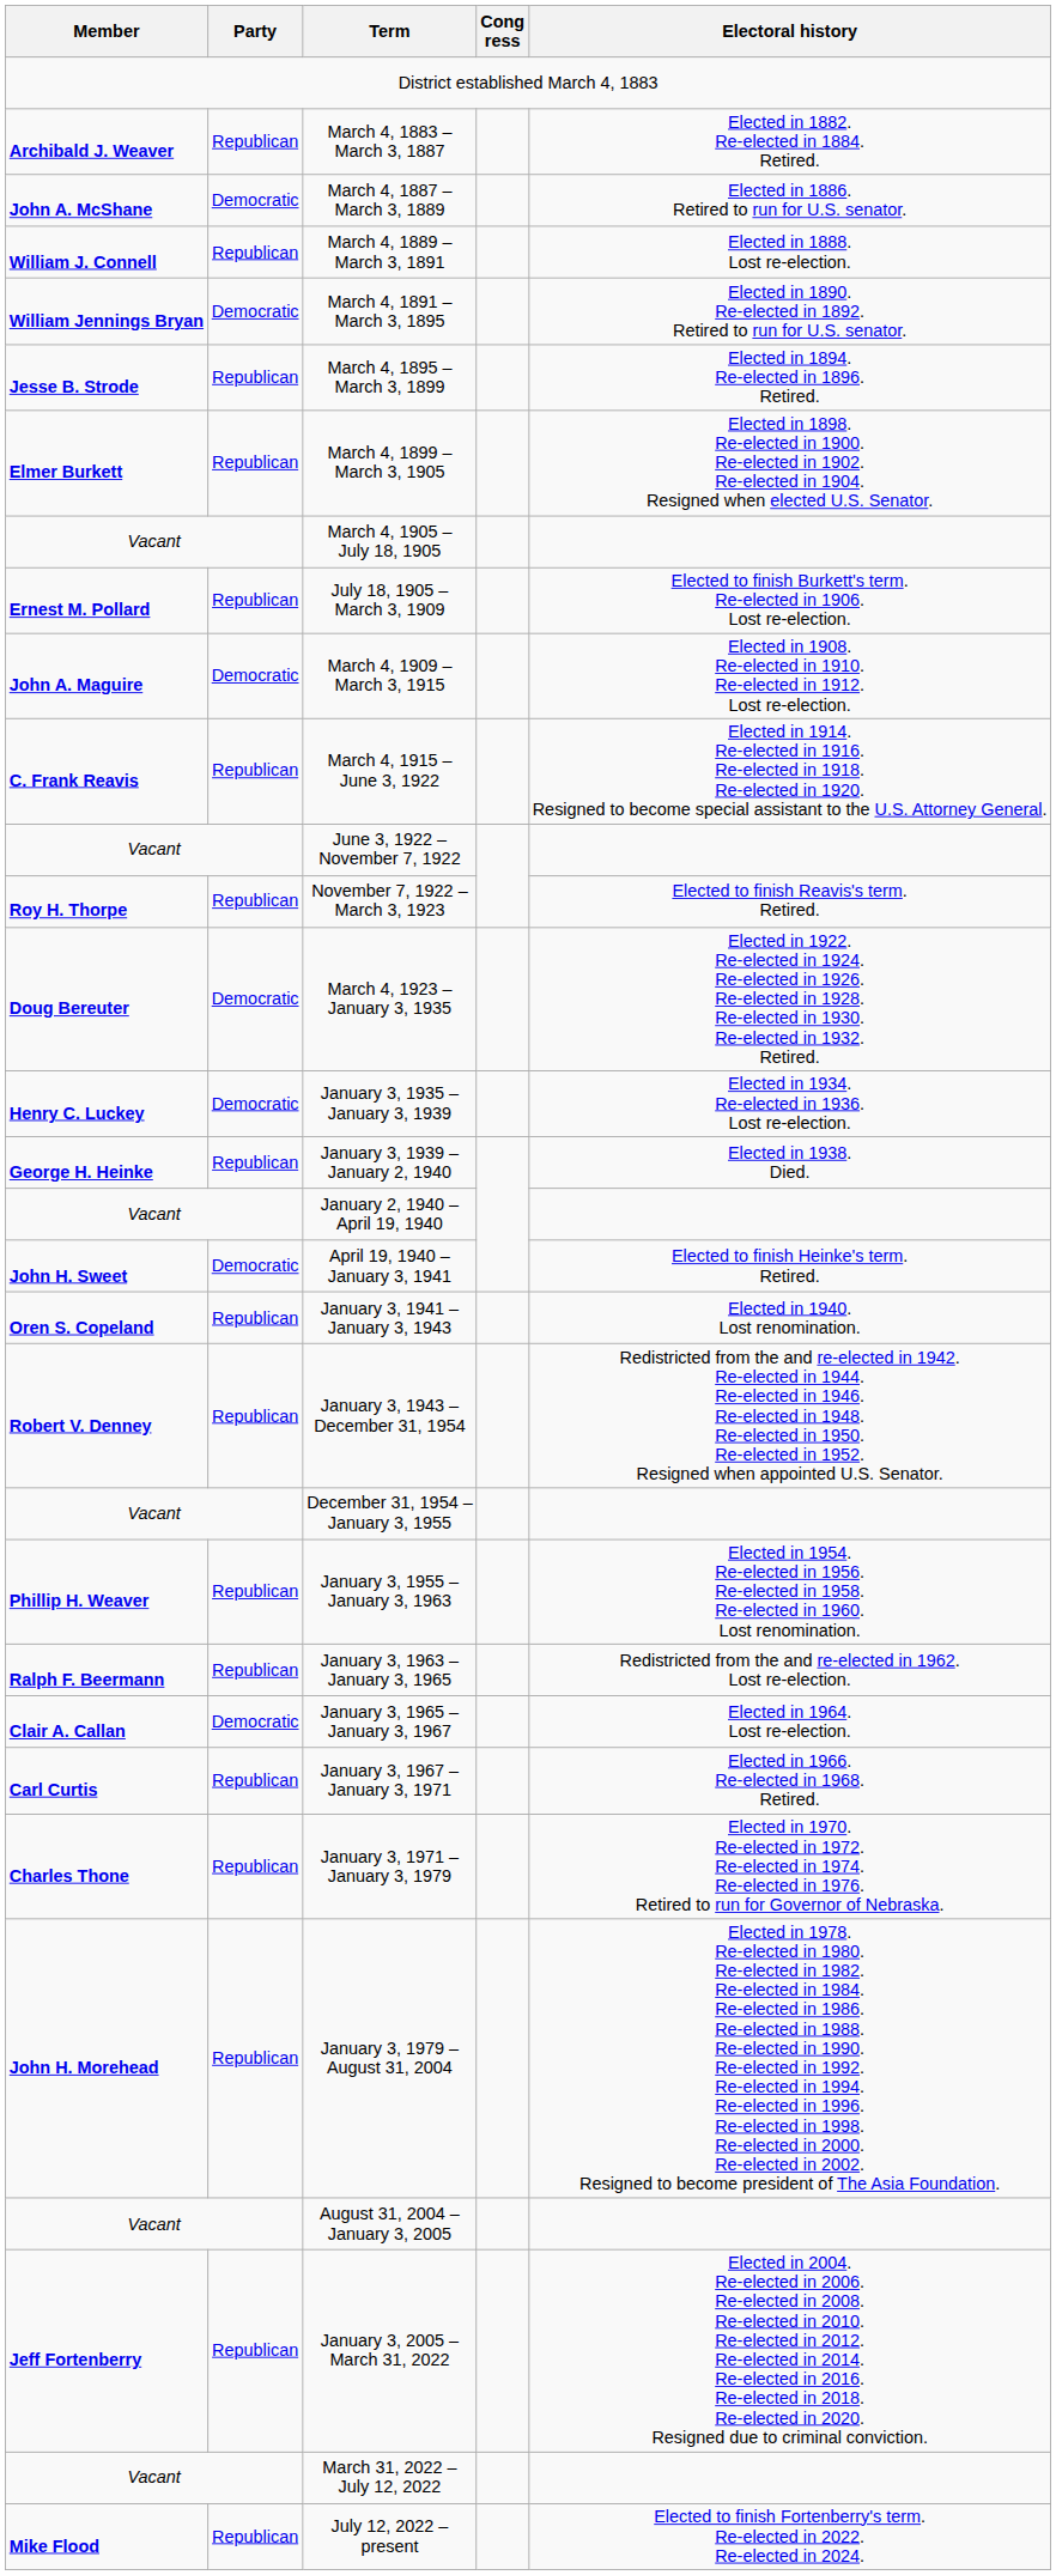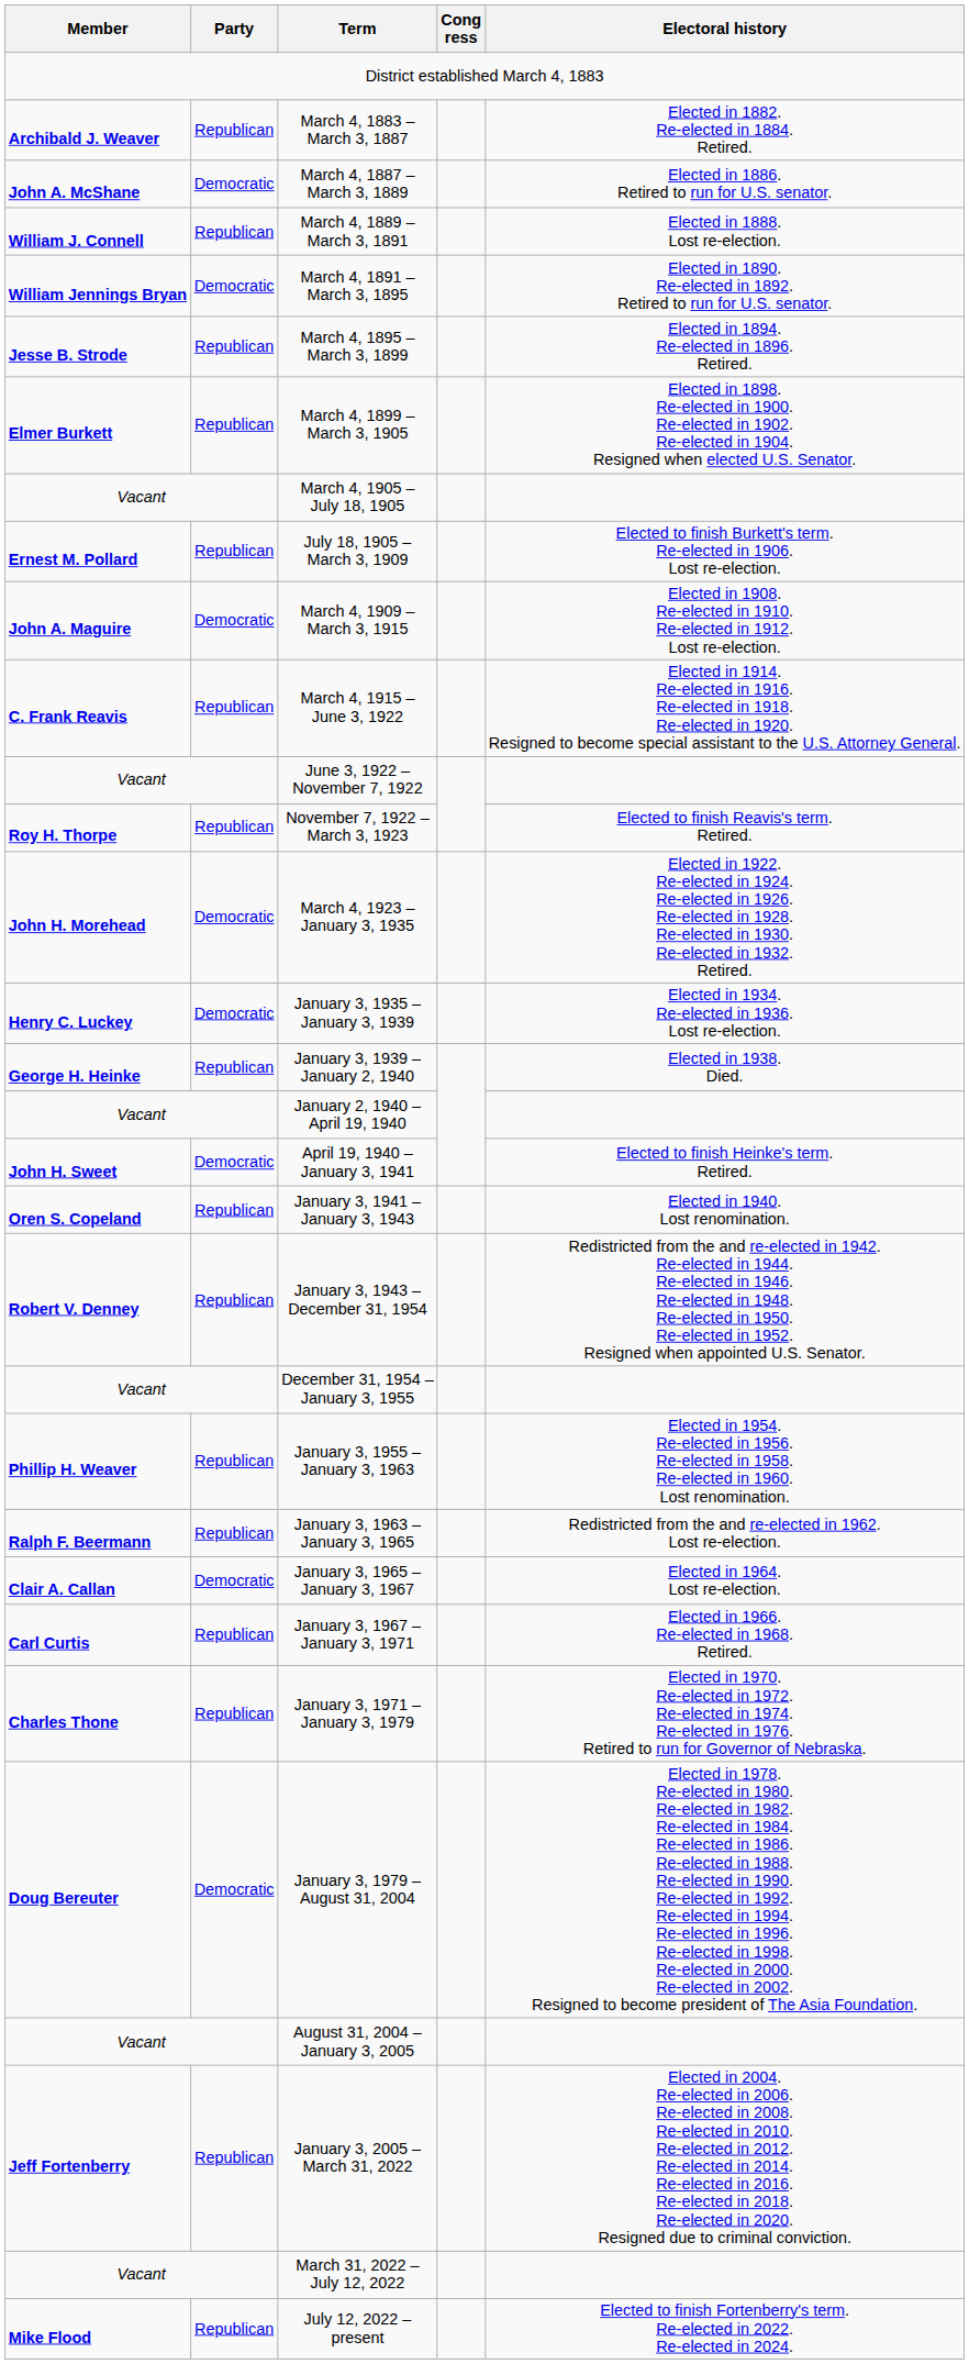March 4, 1923 – January 3, 1935 | Member: Doug Bereuter -> John H. Morehead
January 3, 1979 – August 31, 2004 | Member: John H. Morehead -> Doug Bereuter
January 3, 1979 – August 31, 2004 | Party: Republican -> Democratic
